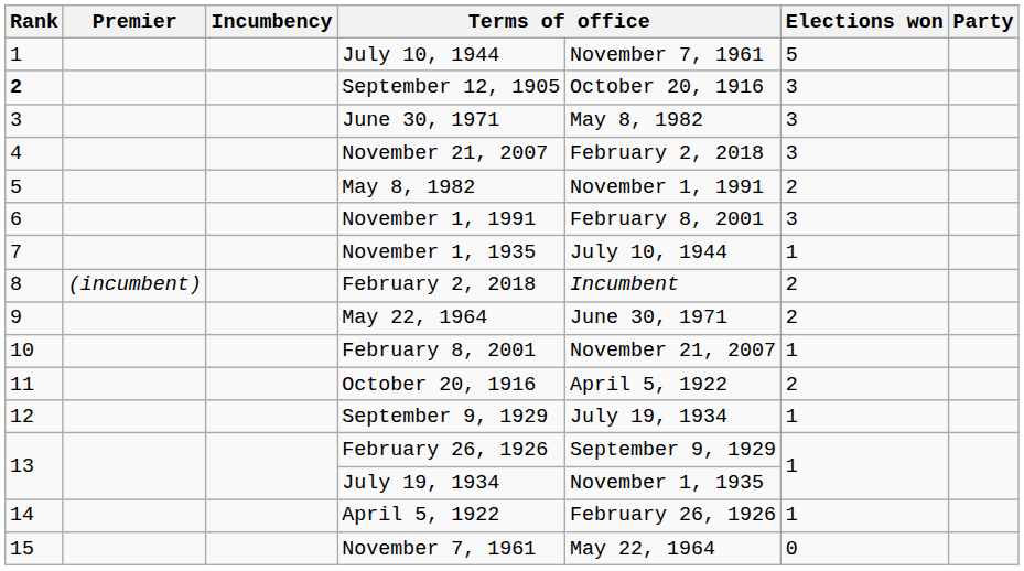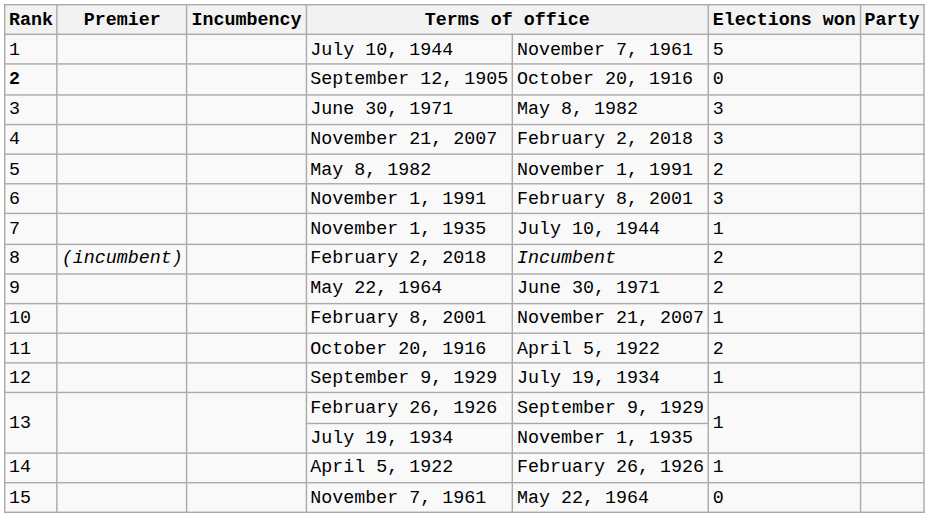September 12, 1905 | Elections won: 3 -> 0
